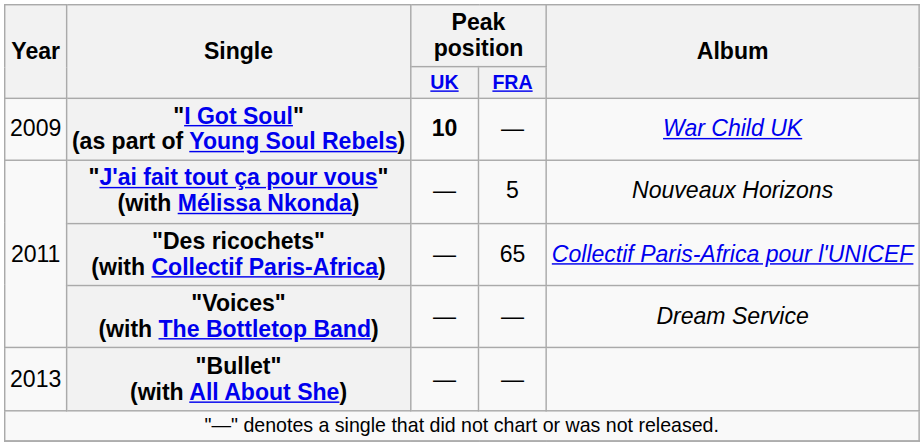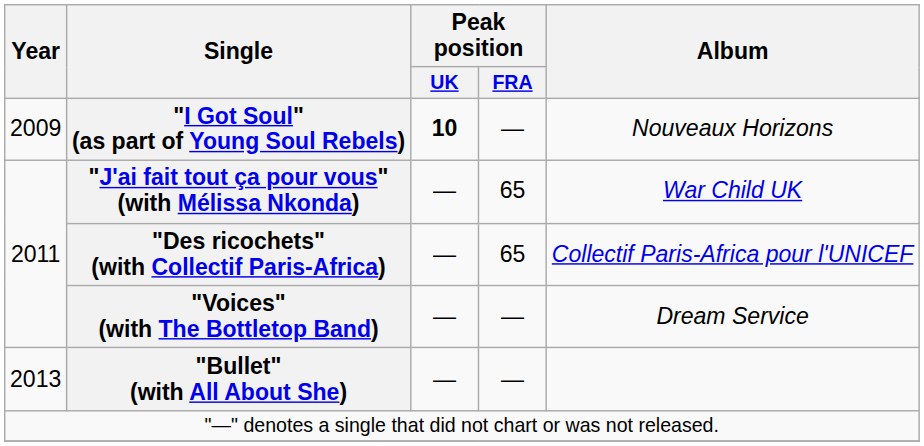"I Got Soul" (as part of Young Soul Rebels) | Album: War Child UK -> Nouveaux Horizons
"J'ai fait tout ça pour vous" (with Mélissa Nkonda) | Peak position / FRA: 5 -> 65
"J'ai fait tout ça pour vous" (with Mélissa Nkonda) | Album: Nouveaux Horizons -> War Child UK
